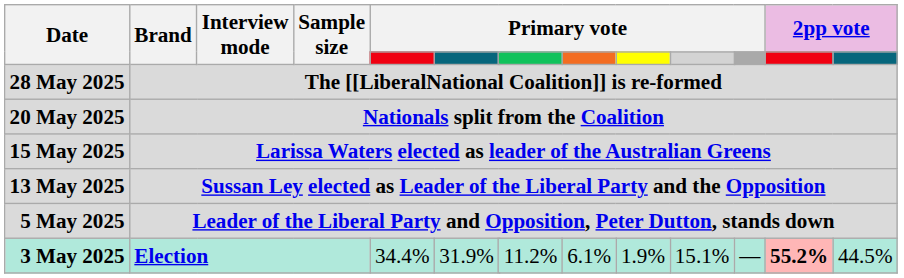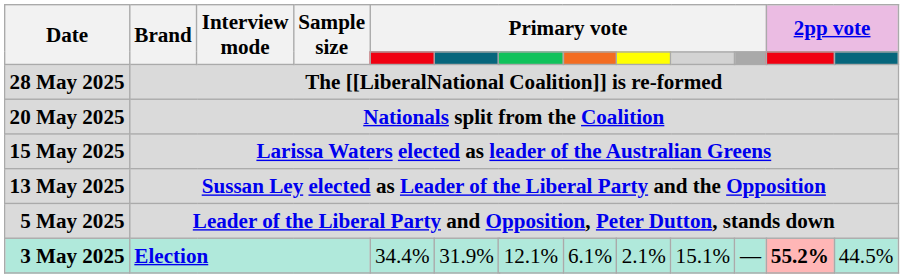3 May 2025 | column 8: 11.2% -> 12.1%
3 May 2025 | column 10: 1.9% -> 2.1%
